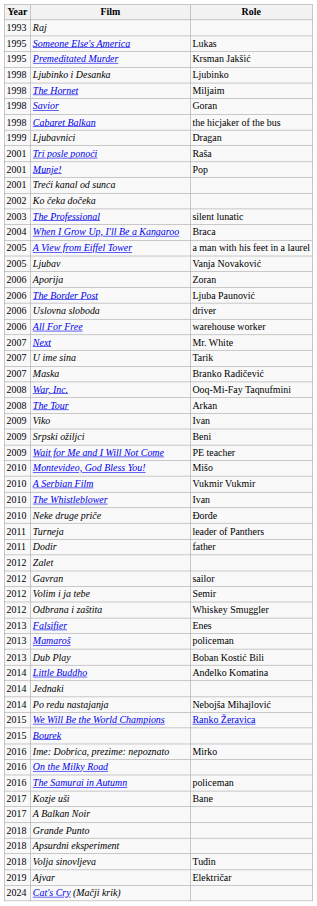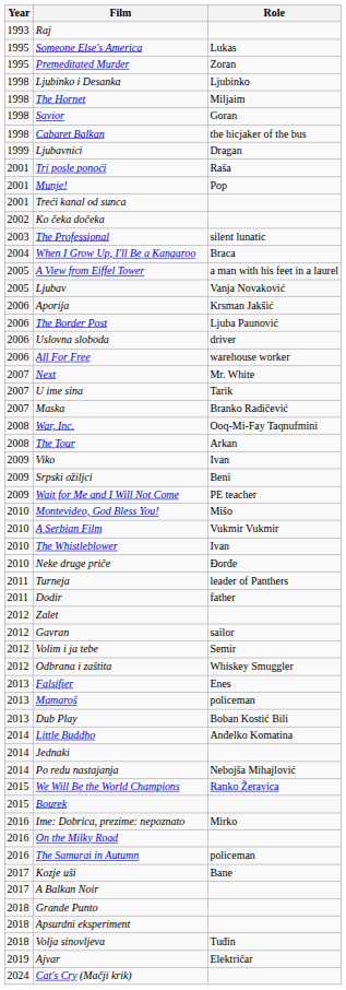Premeditated Murder | Role: Krsman Jakšić -> Zoran
Aporija | Role: Zoran -> Krsman Jakšić
